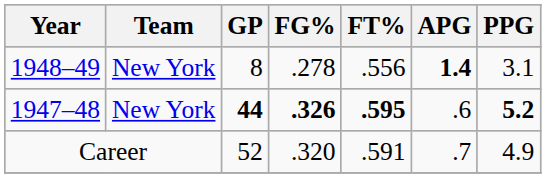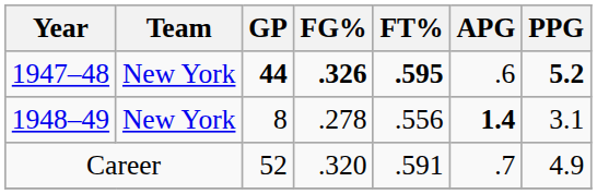rows swapped: 1947–48 <-> 1948–49
